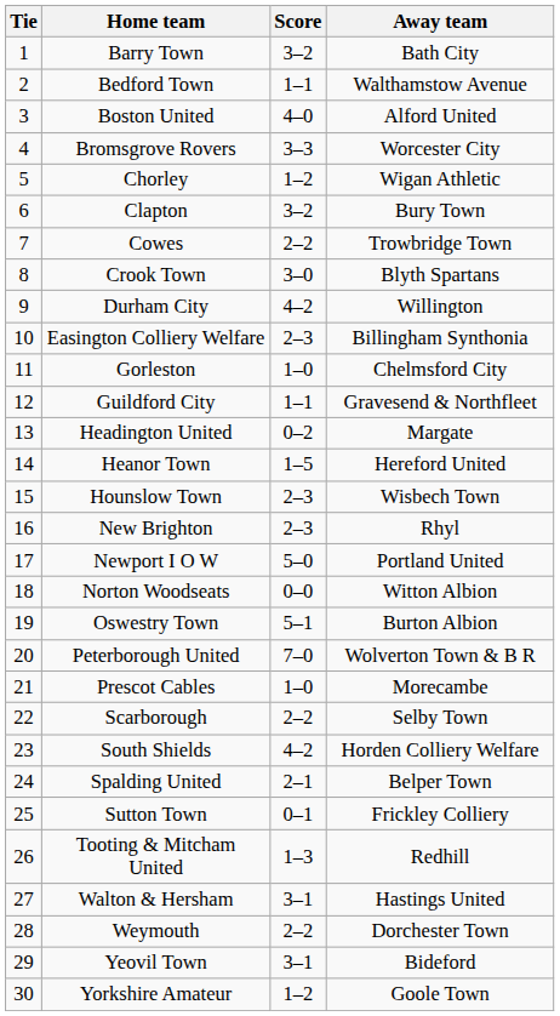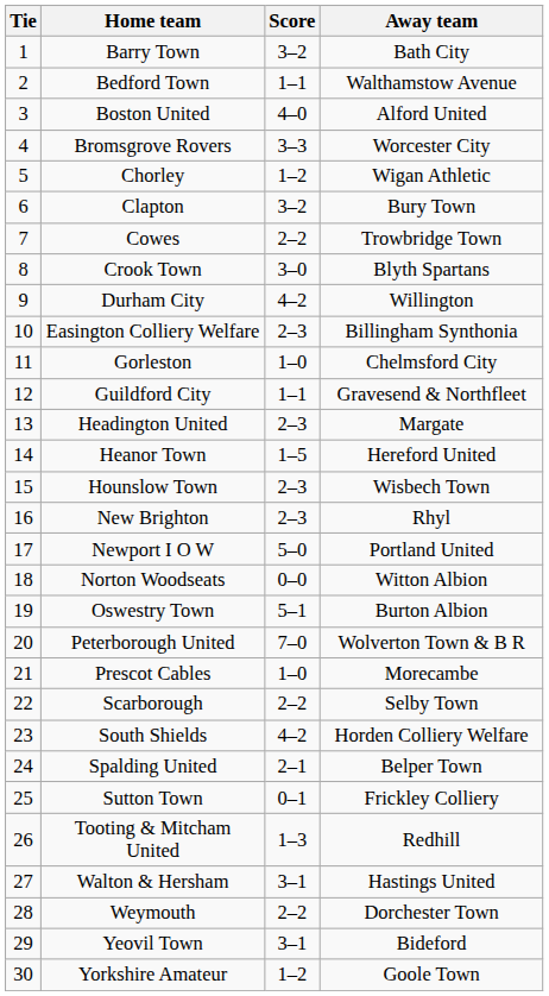Headington United | Score: 0–2 -> 2–3
